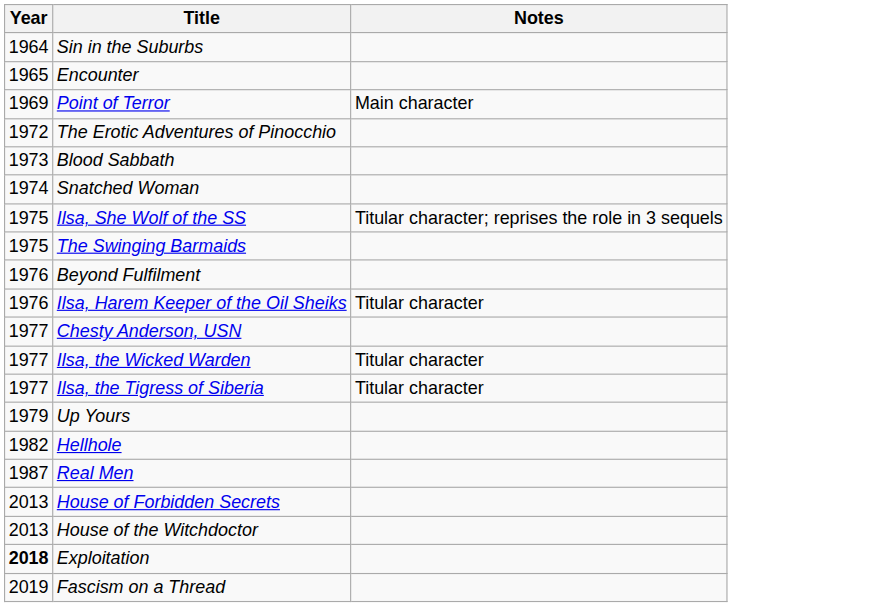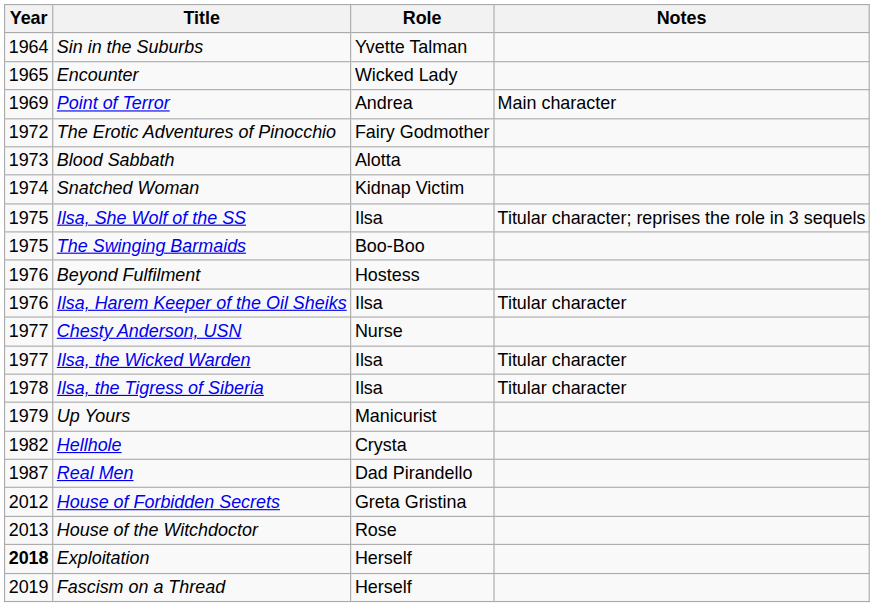+ column: Role | Yvette Talman | Wicked Lady | Andrea | Fairy Godmother | Alotta | Kidnap Victim | Ilsa | Boo-Boo | Hostess | Ilsa | Nurse | Ilsa | Ilsa | Manicurist | Crysta | Dad Pirandello | Greta Gristina | Rose | Herself | Herself
Ilsa, the Tigress of Siberia | Year: 1977 -> 1978
House of Forbidden Secrets | Year: 2013 -> 2012
